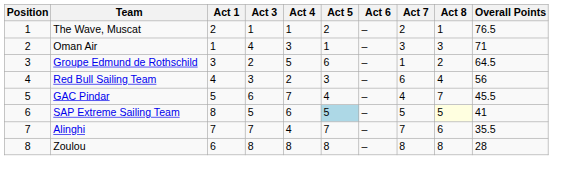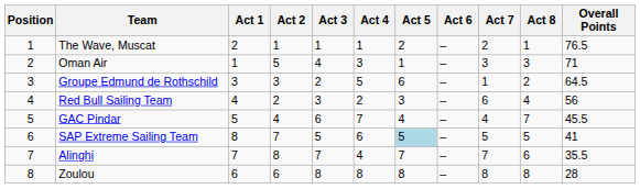+ column: Act 2 | 1 | 5 | 3 | 2 | 4 | 7 | 8 | 6
SAP Extreme Sailing Team | Act 8: lightyellow background -> no background
